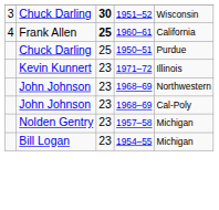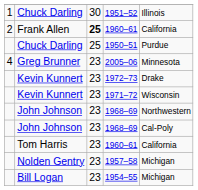1951–52 | column 1: 3 -> 1
1951–52 | column 3: bold -> normal
1951–52 | column 5: Wisconsin -> Illinois
Frank Allen / 1960–61 | column 1: 4 -> 2
+ row: 4 | Greg Brunner | 23 | 2005–06 | Minnesota
+ row: Kevin Kunnert | 23 | 1972–73 | Drake
1971–72 | column 5: Illinois -> Wisconsin
+ row: Tom Harris | 23 | 1960–61 | California
